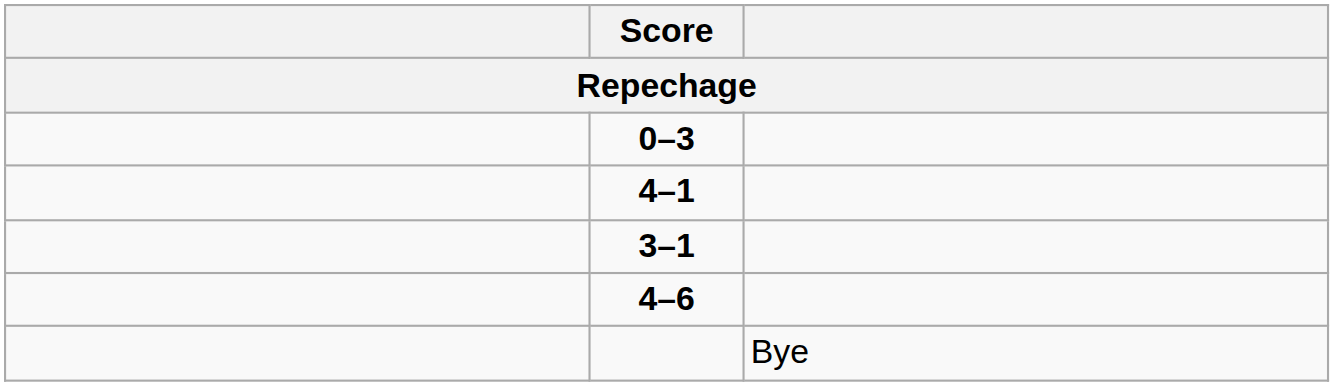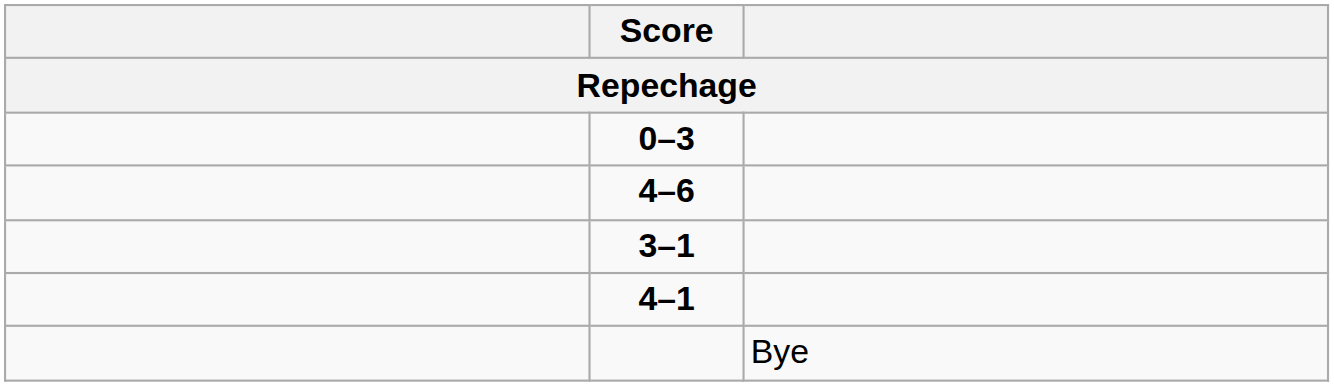rows swapped: 4–6 <-> 4–1
